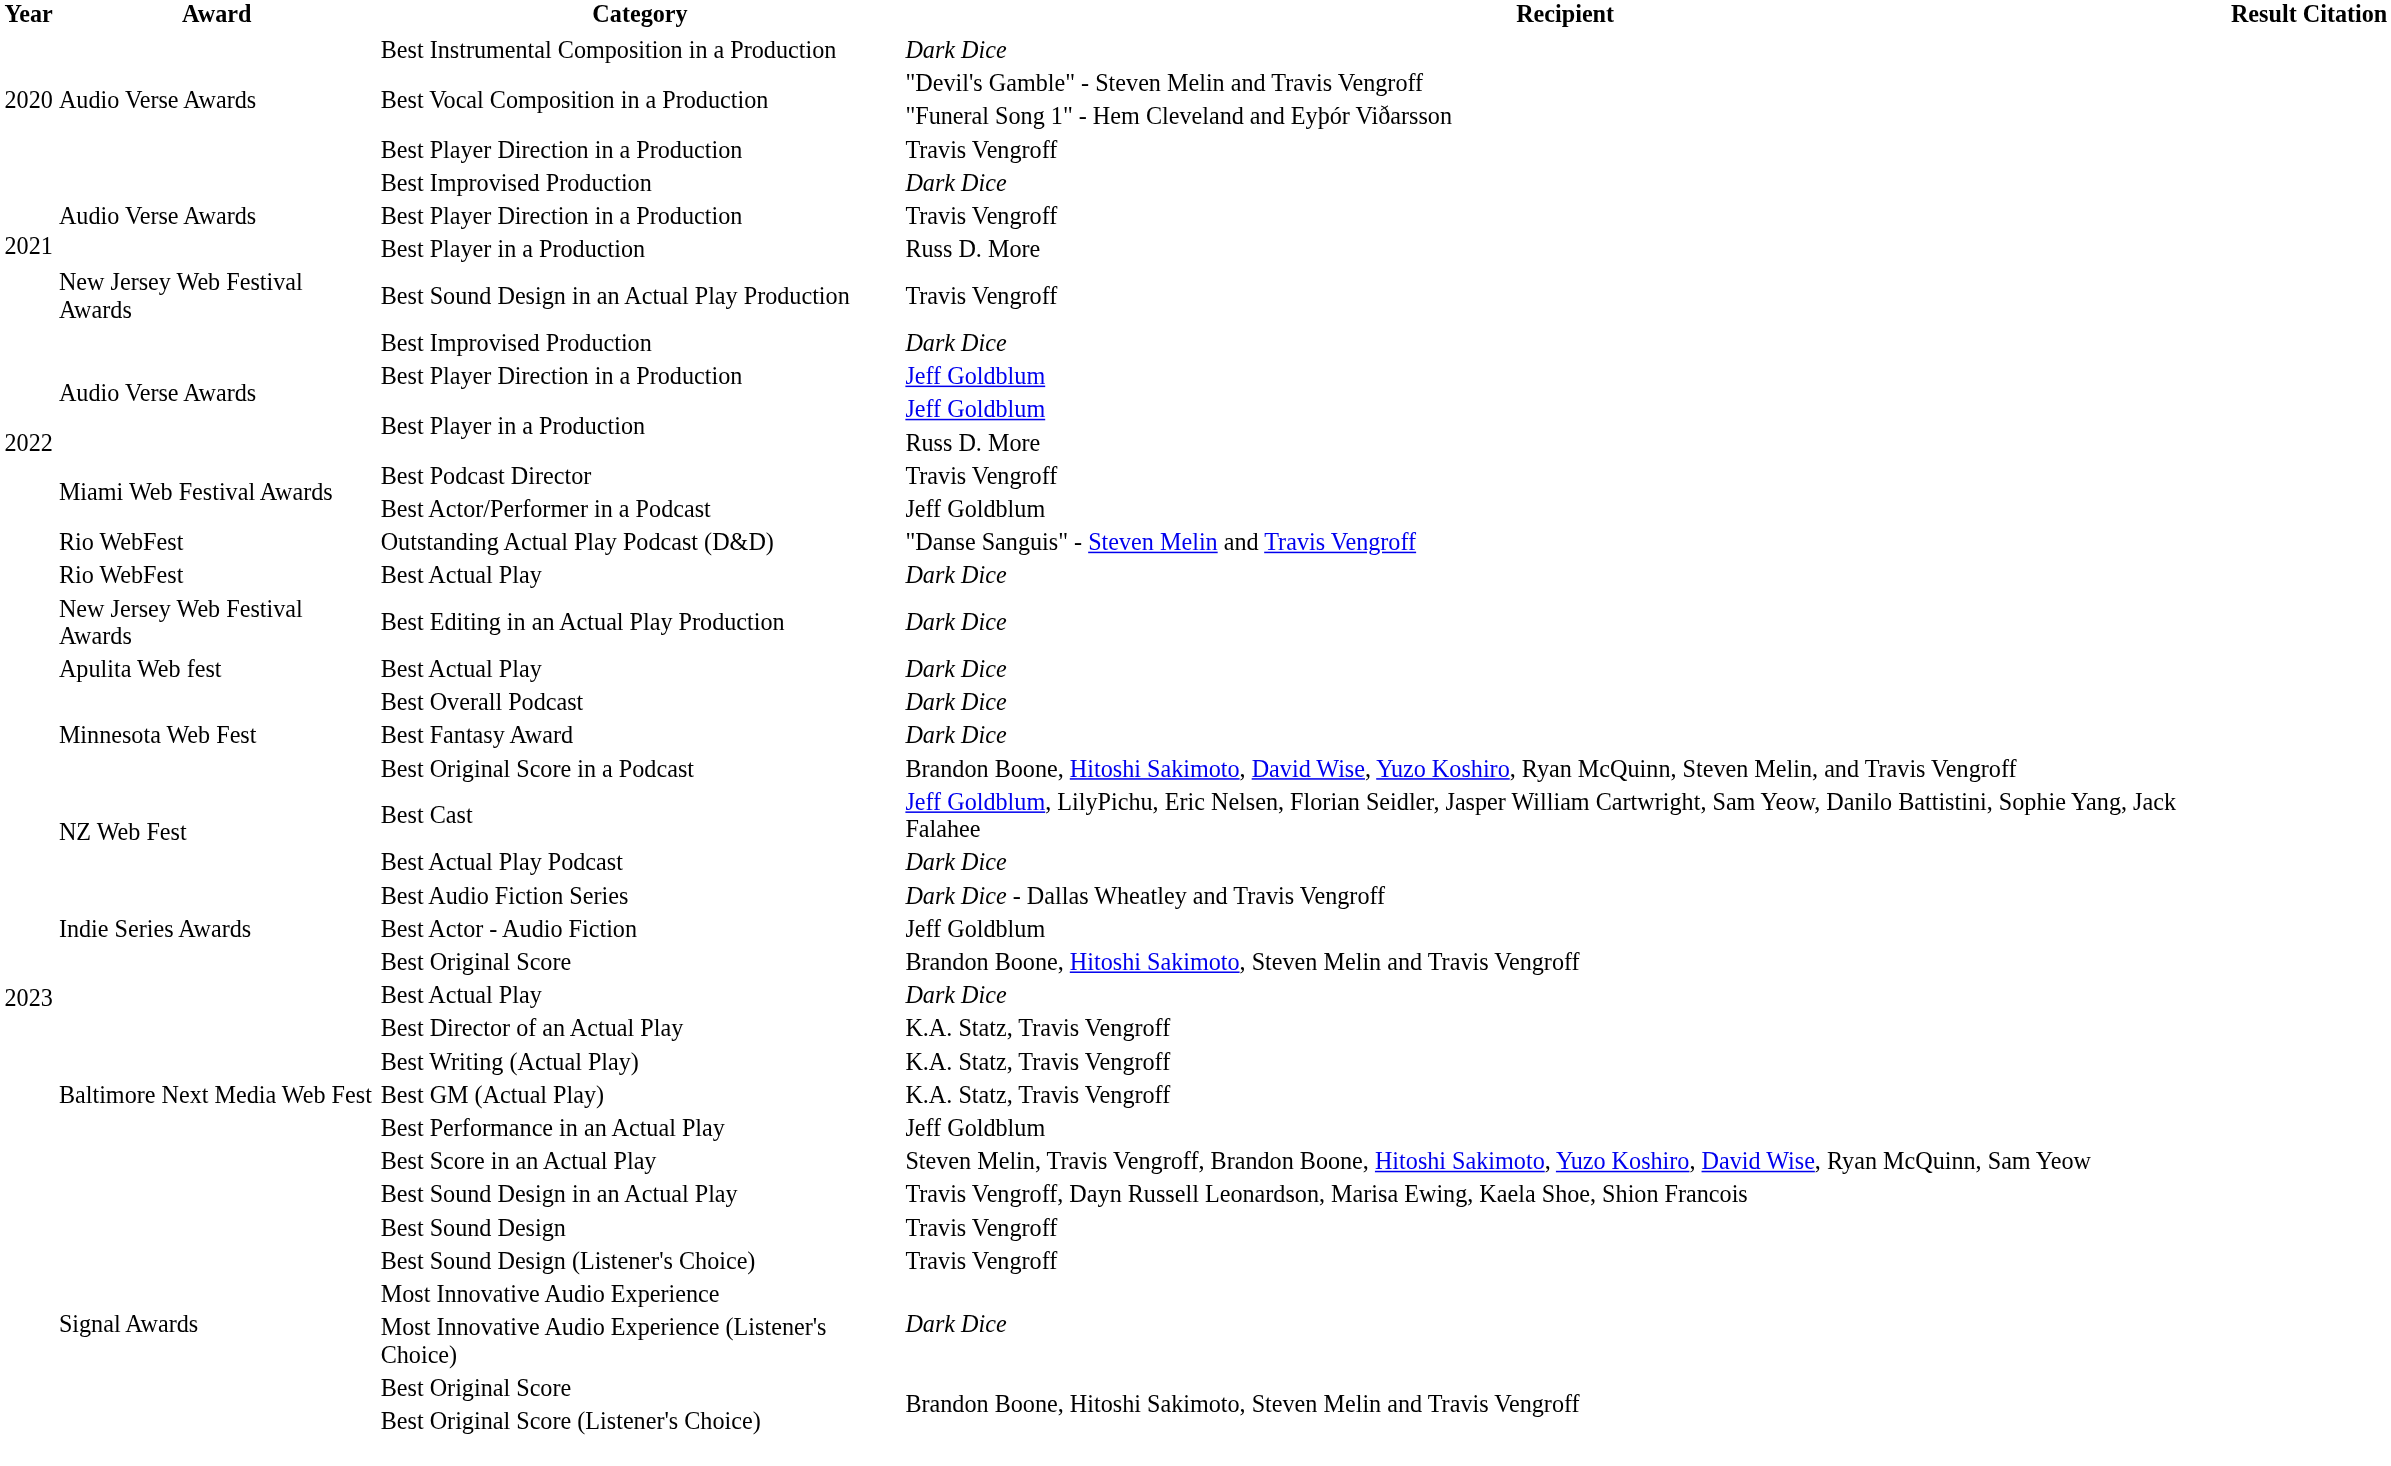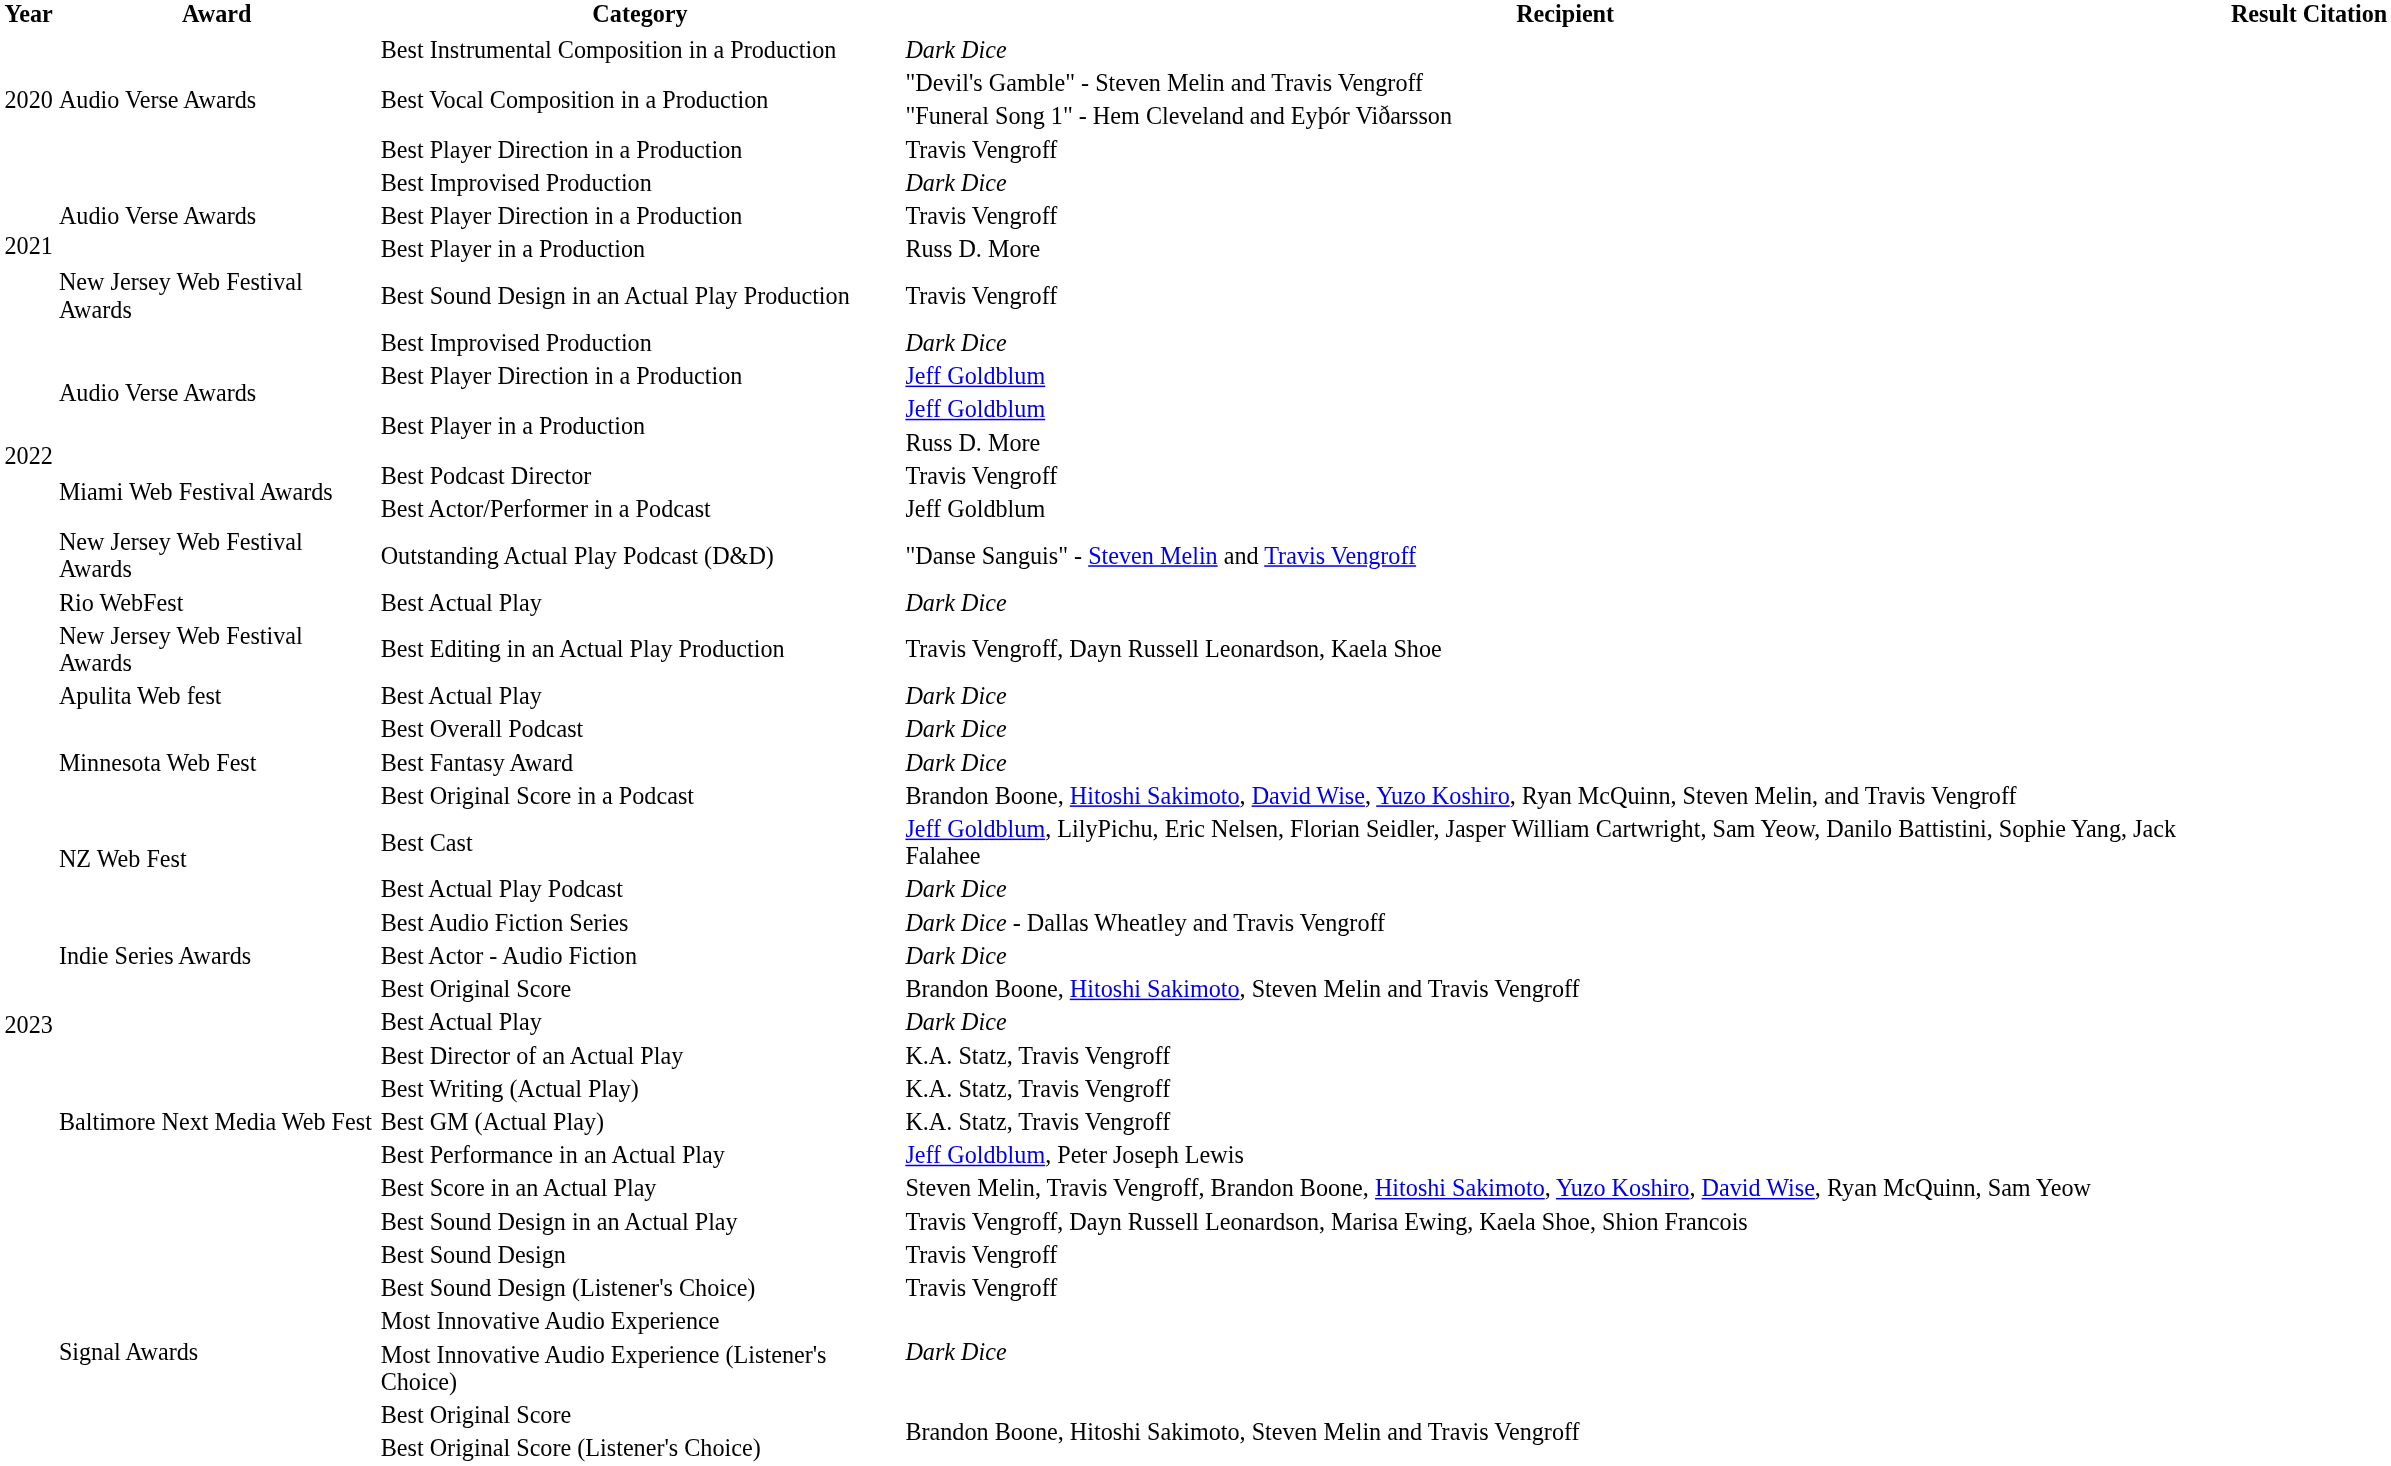Outstanding Actual Play Podcast (D&D) | Award: Rio WebFest -> New Jersey Web Festival Awards
Best Editing in an Actual Play Production | Recipient: Dark Dice -> Travis Vengroff, Dayn Russell Leonardson, Kaela Shoe
Best Actor - Audio Fiction | Recipient: Jeff Goldblum -> Dark Dice
Best Performance in an Actual Play | Recipient: Jeff Goldblum -> Jeff Goldblum, Peter Joseph Lewis
